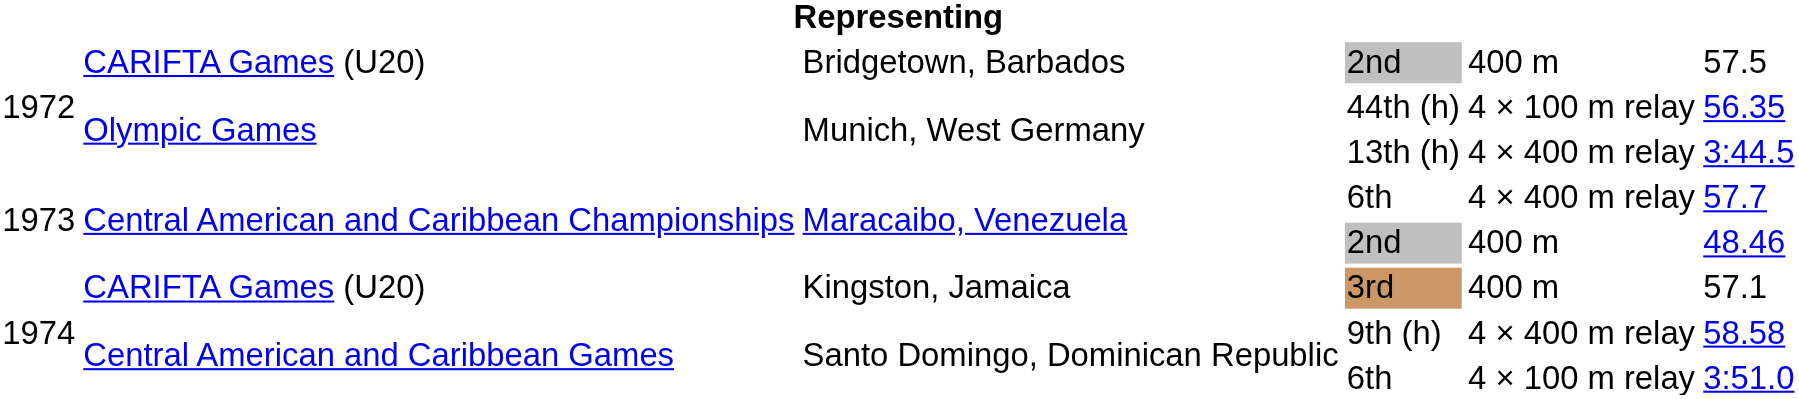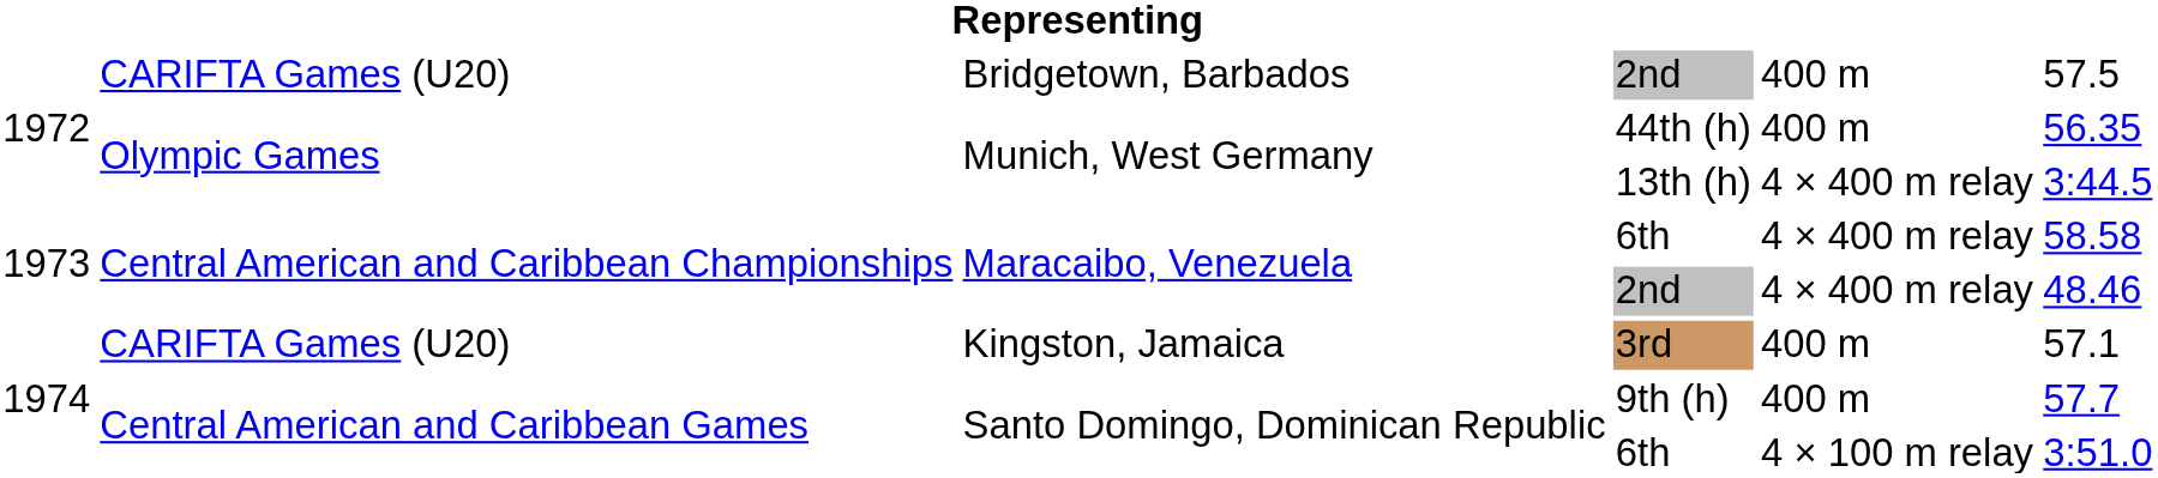44th (h) | column 5: 4 × 100 m relay -> 400 m
Maracaibo, Venezuela / 6th | column 6: 57.7 -> 58.58
Maracaibo, Venezuela / 2nd | column 5: 400 m -> 4 × 400 m relay
9th (h) | column 5: 4 × 400 m relay -> 400 m
9th (h) | column 6: 58.58 -> 57.7
